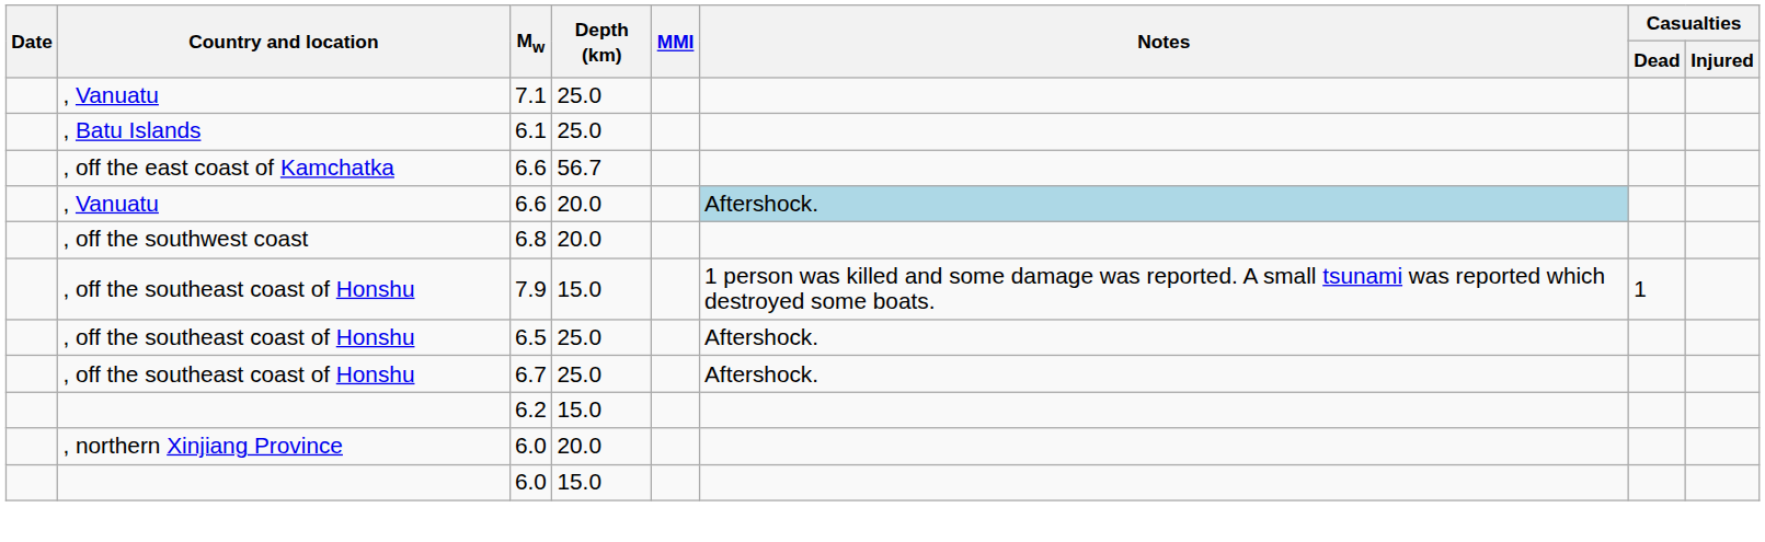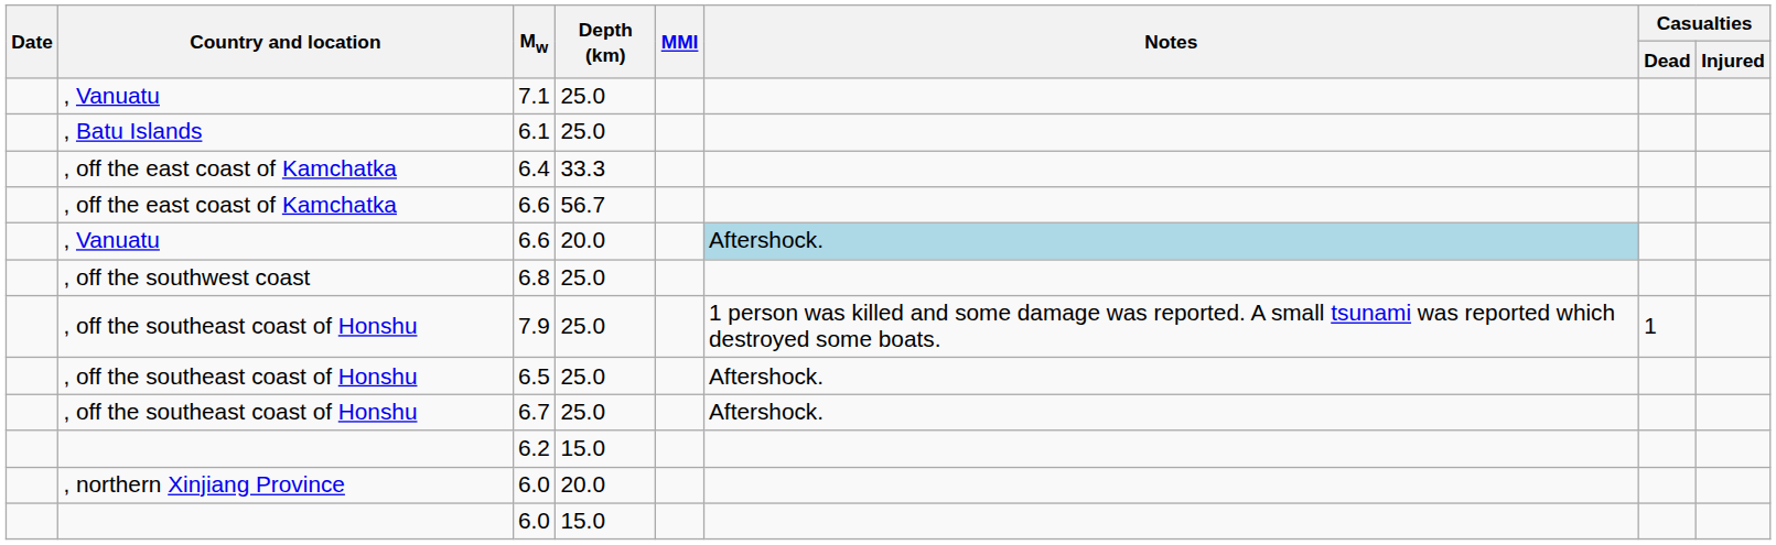+ row: , off the east coast of Kamchatka | 6.4 | 33.3
6.8 | Depth (km): 20.0 -> 25.0
7.9 | Depth (km): 15.0 -> 25.0
